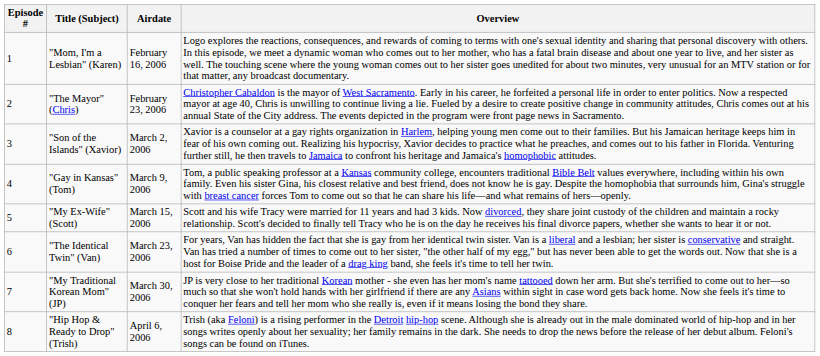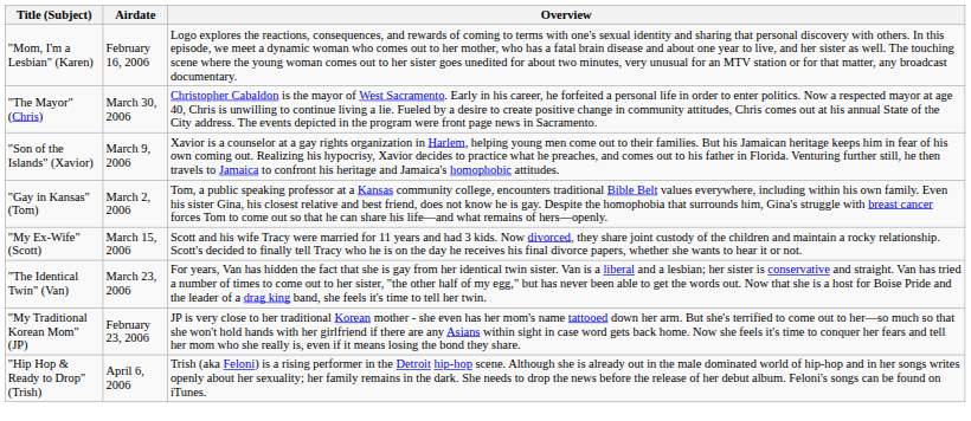- column: Episode # | 1 | 2 | 3 | 4 | 5 | 6 | 7 | 8
"The Mayor" (Chris) | Airdate: February 23, 2006 -> March 30, 2006
"Son of the Islands" (Xavior) | Airdate: March 2, 2006 -> March 9, 2006
"Gay in Kansas" (Tom) | Airdate: March 9, 2006 -> March 2, 2006
"My Traditional Korean Mom" (JP) | Airdate: March 30, 2006 -> February 23, 2006
